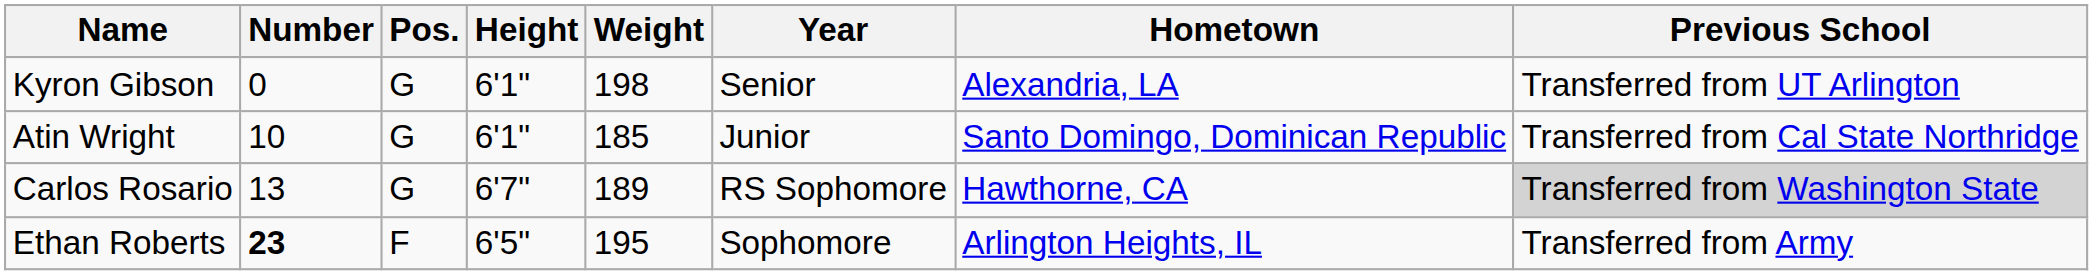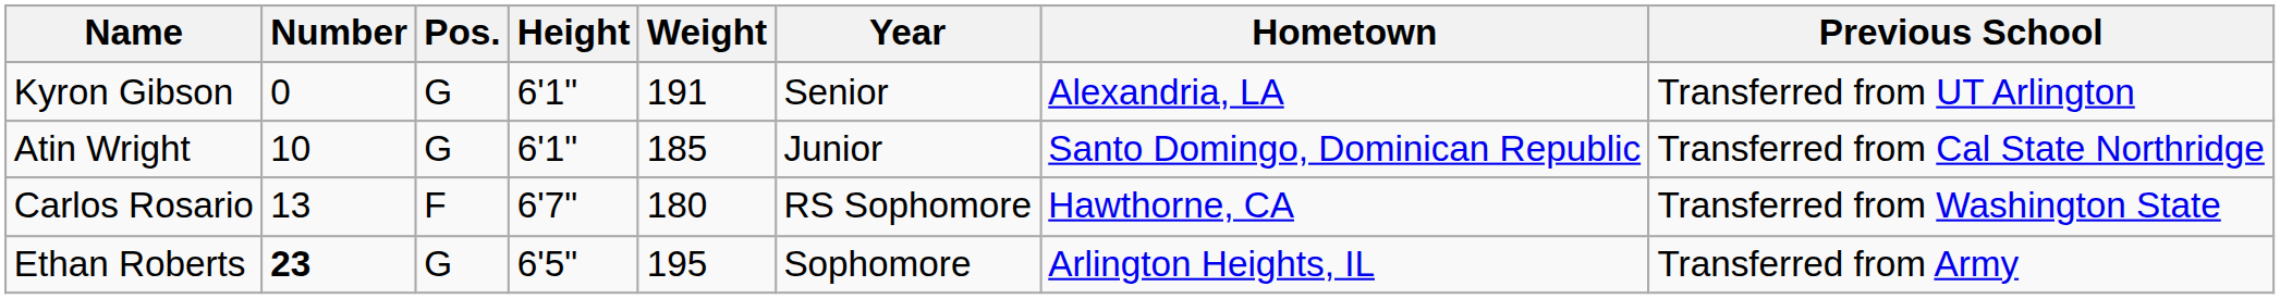Kyron Gibson | Weight: 198 -> 191
Carlos Rosario | Pos.: G -> F
Carlos Rosario | Weight: 189 -> 180
Carlos Rosario | Previous School: lightgrey background -> no background
Ethan Roberts | Pos.: F -> G
